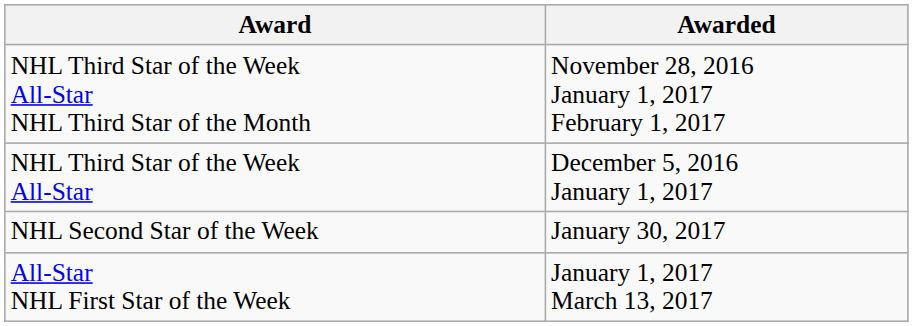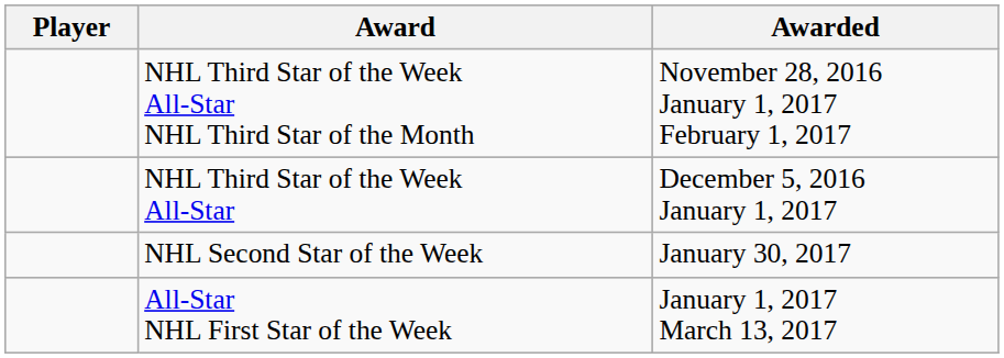+ column: Player
